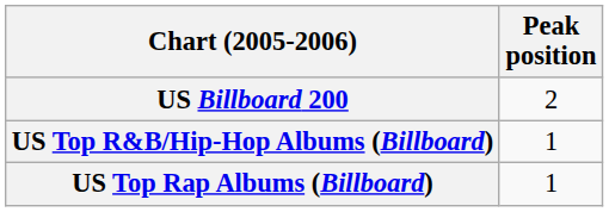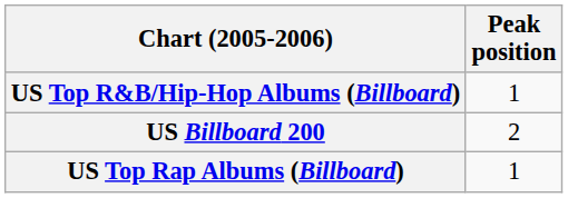rows swapped: US Billboard 200 <-> US Top R&B/Hip-Hop Albums (Billboard)
